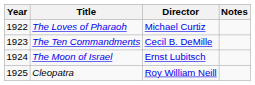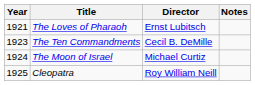The Loves of Pharaoh | Year: 1922 -> 1921
The Loves of Pharaoh | Director: Michael Curtiz -> Ernst Lubitsch
The Moon of Israel | Director: Ernst Lubitsch -> Michael Curtiz
